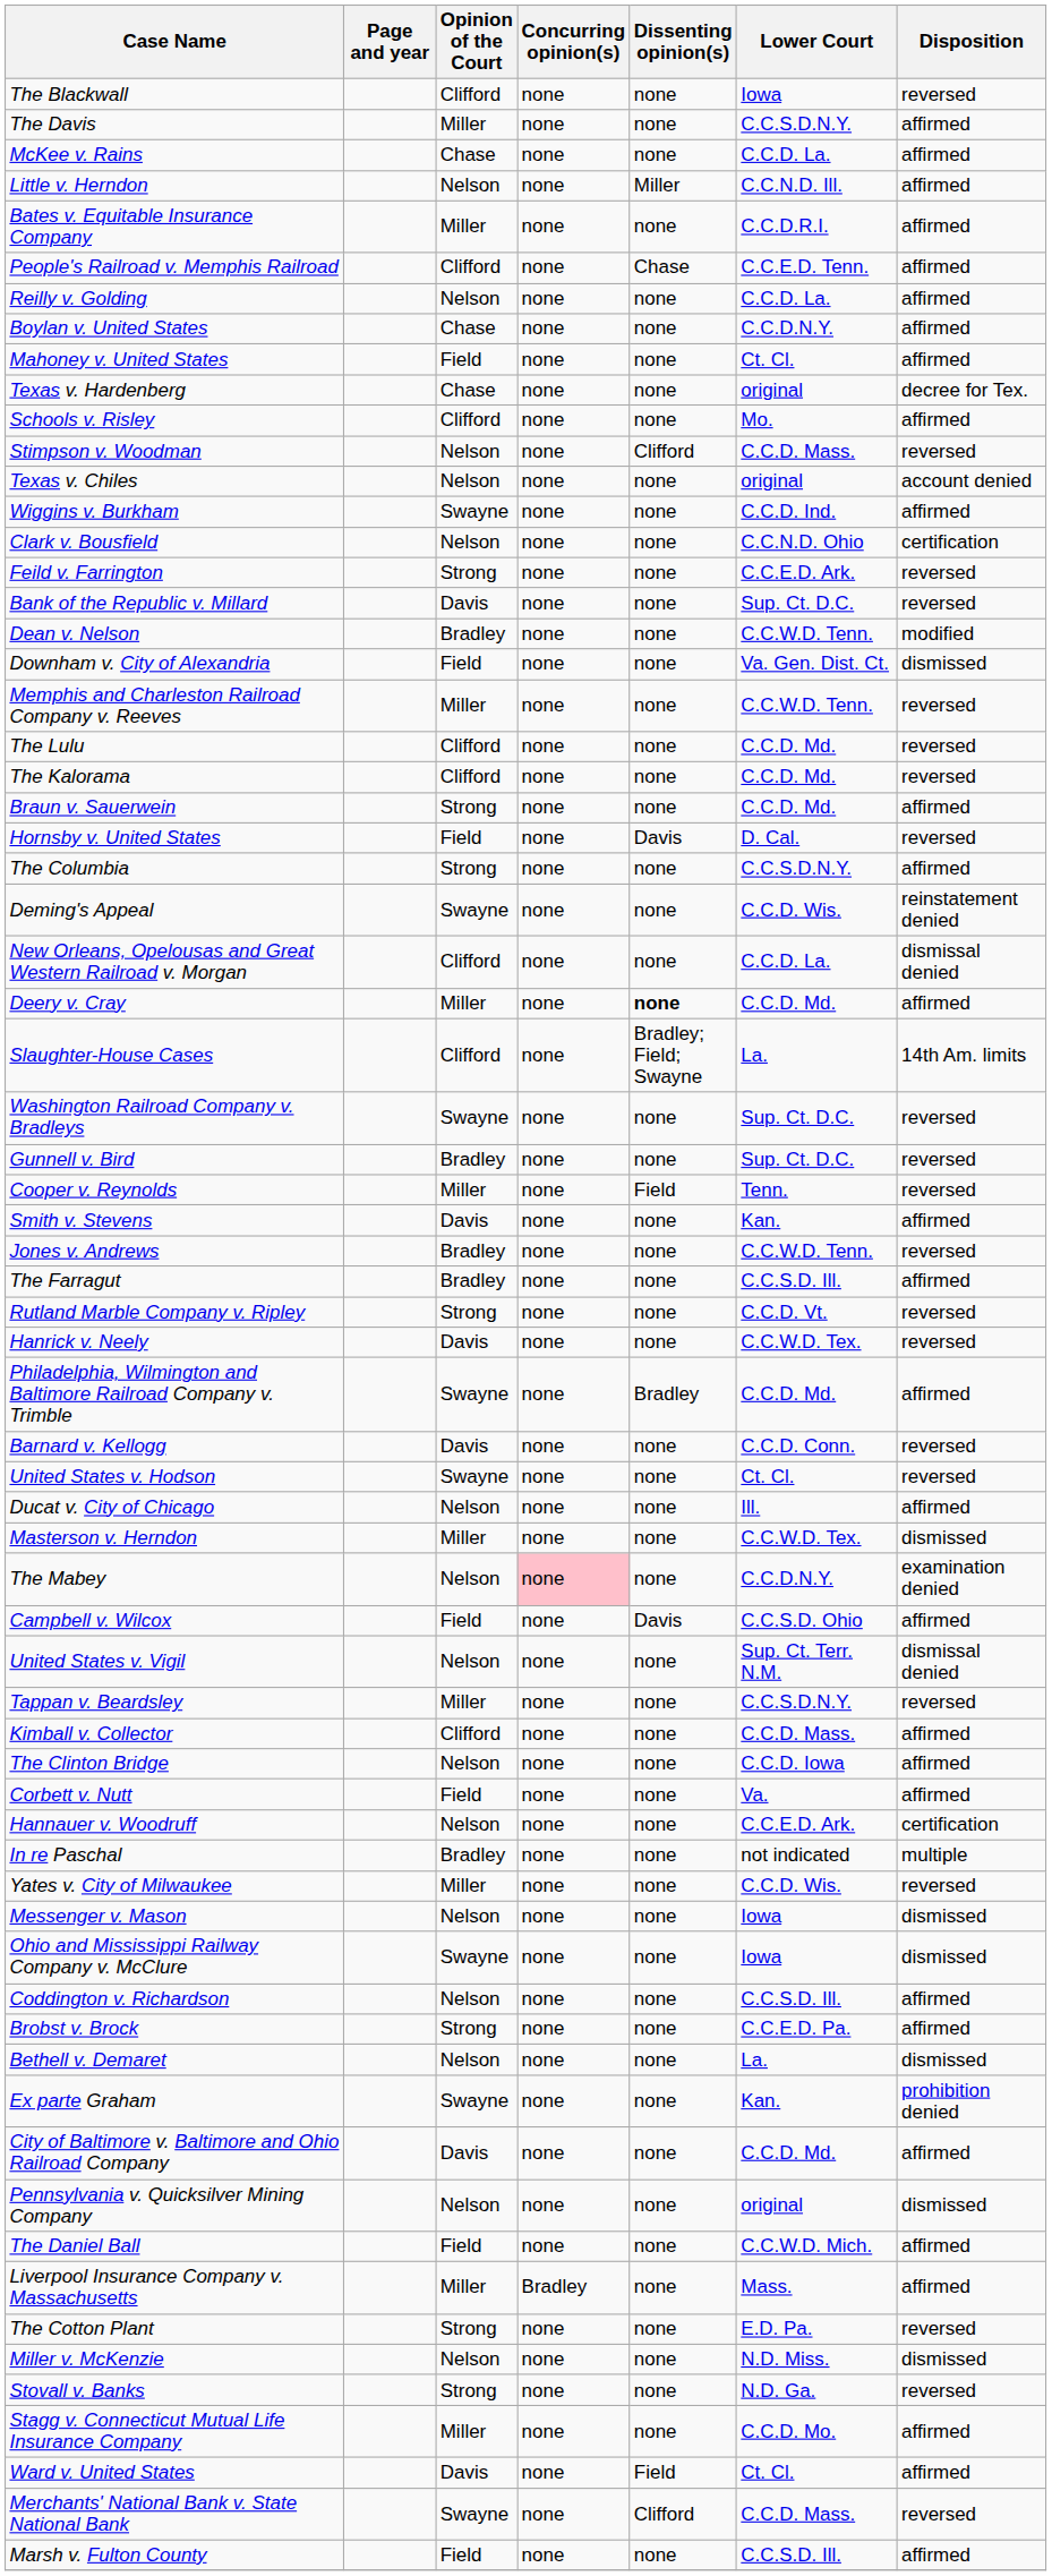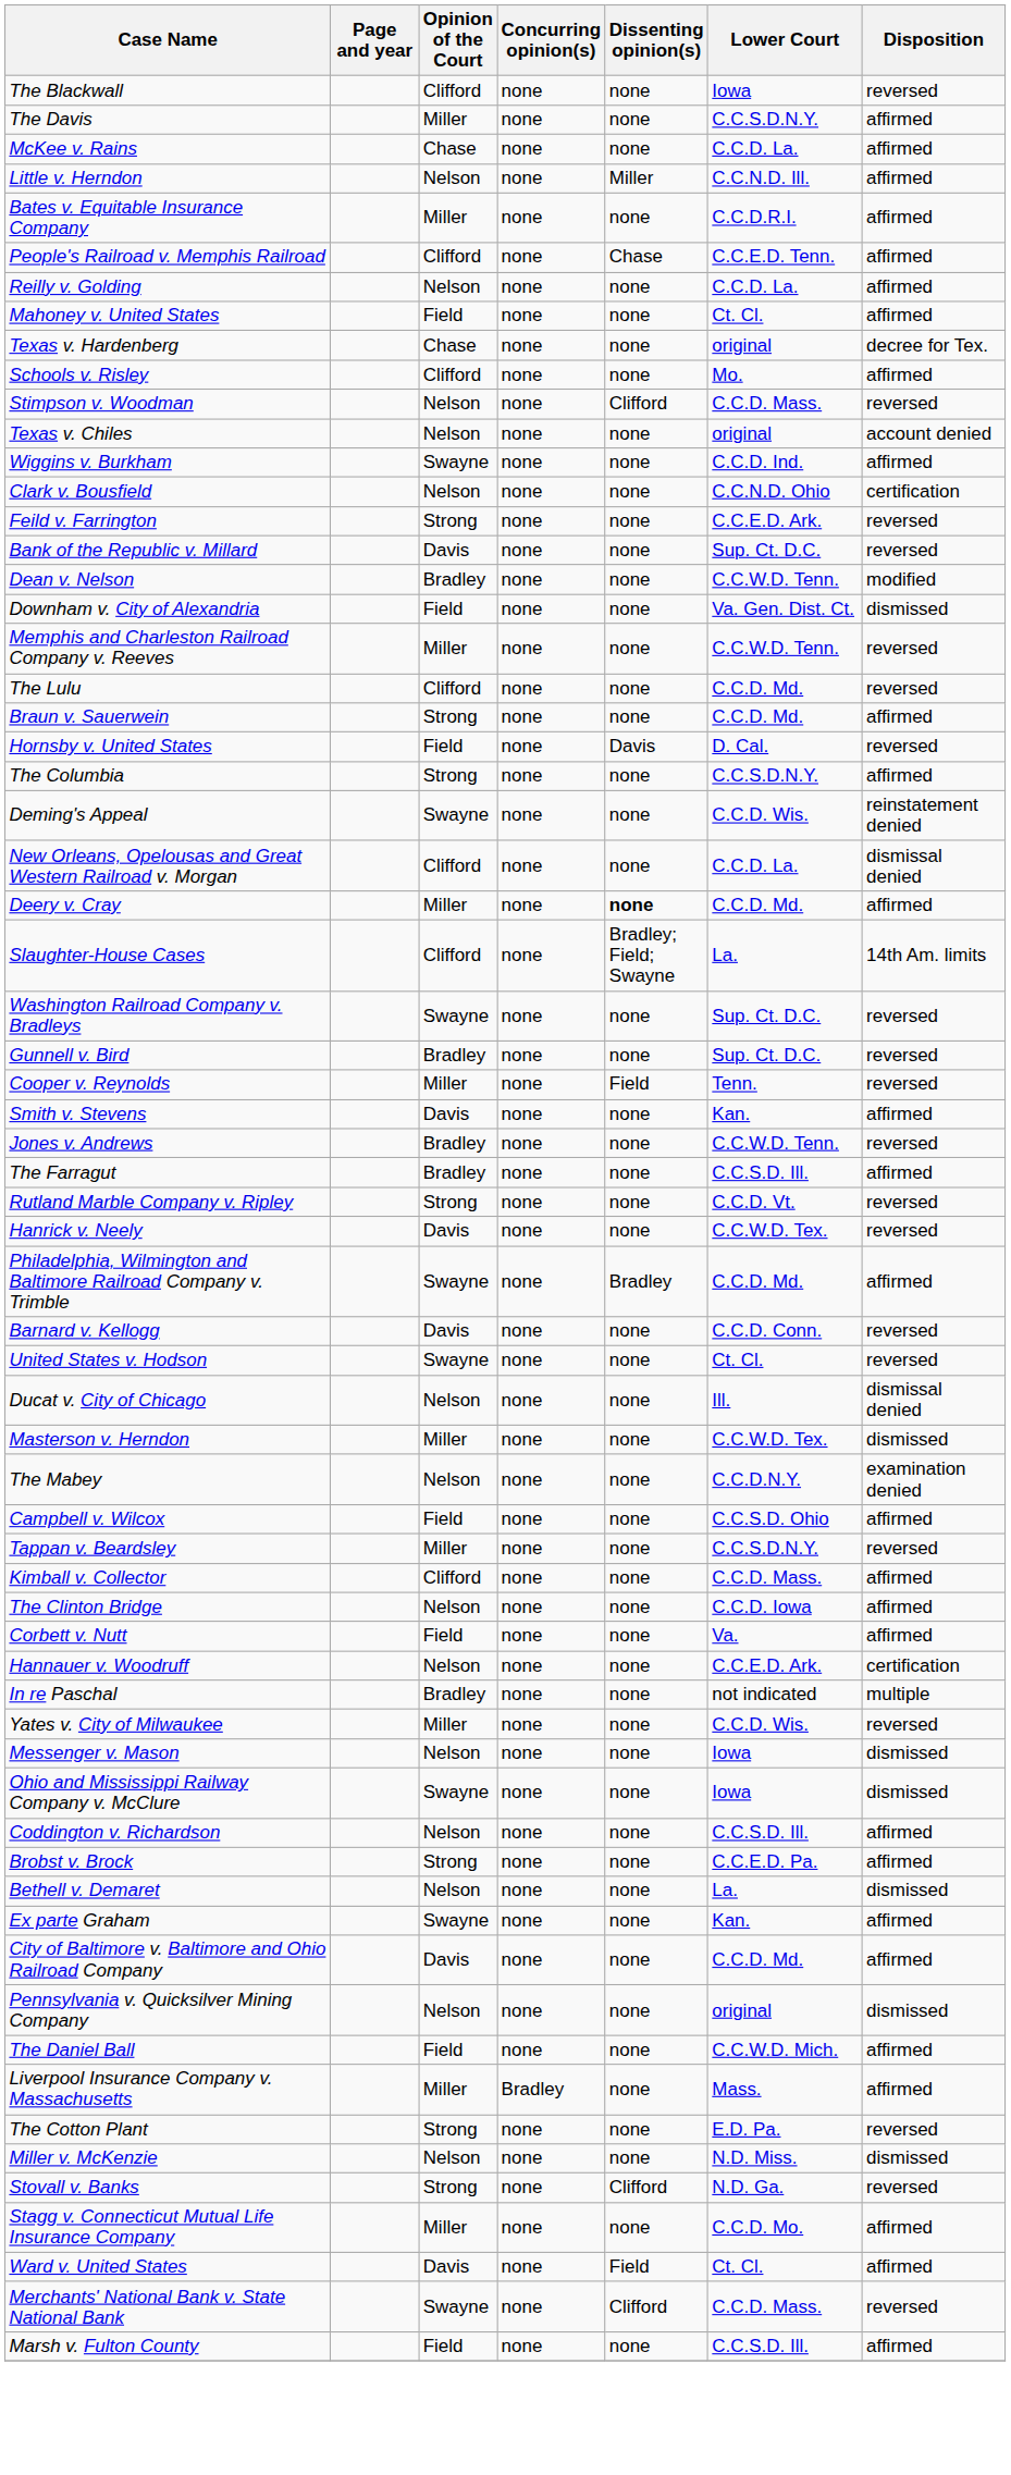- row: Boylan v. United States | Chase | none | none | C.C.D.N.Y. | affirmed
- row: The Kalorama | Clifford | none | none | C.C.D. Md. | reversed
Ducat v. City of Chicago | Disposition: affirmed -> dismissal denied
The Mabey | Concurring opinion(s): pink background -> no background
Campbell v. Wilcox | Dissenting opinion(s): Davis -> none
- row: United States v. Vigil | Nelson | none | none | Sup. Ct. Terr. N.M. | dismissal denied
Ex parte Graham | Disposition: prohibition denied -> affirmed
Stovall v. Banks | Dissenting opinion(s): none -> Clifford
